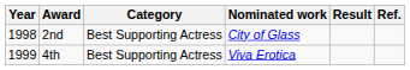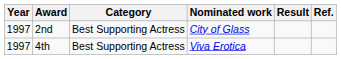2nd | Year: 1998 -> 1997
4th | Year: 1999 -> 1997
